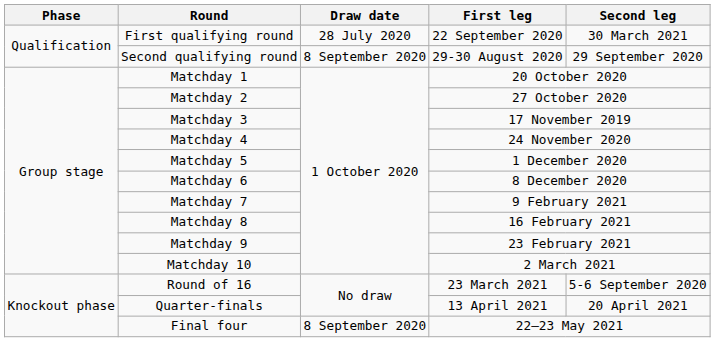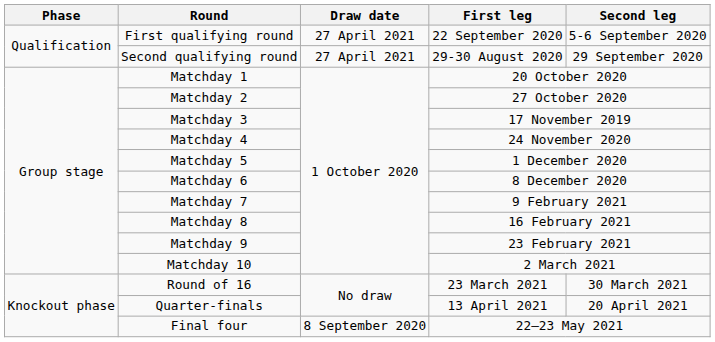First qualifying round | Draw date: 28 July 2020 -> 27 April 2021
First qualifying round | Second leg: 30 March 2021 -> 5-6 September 2020
Second qualifying round | Draw date: 8 September 2020 -> 27 April 2021
Round of 16 | Second leg: 5-6 September 2020 -> 30 March 2021
